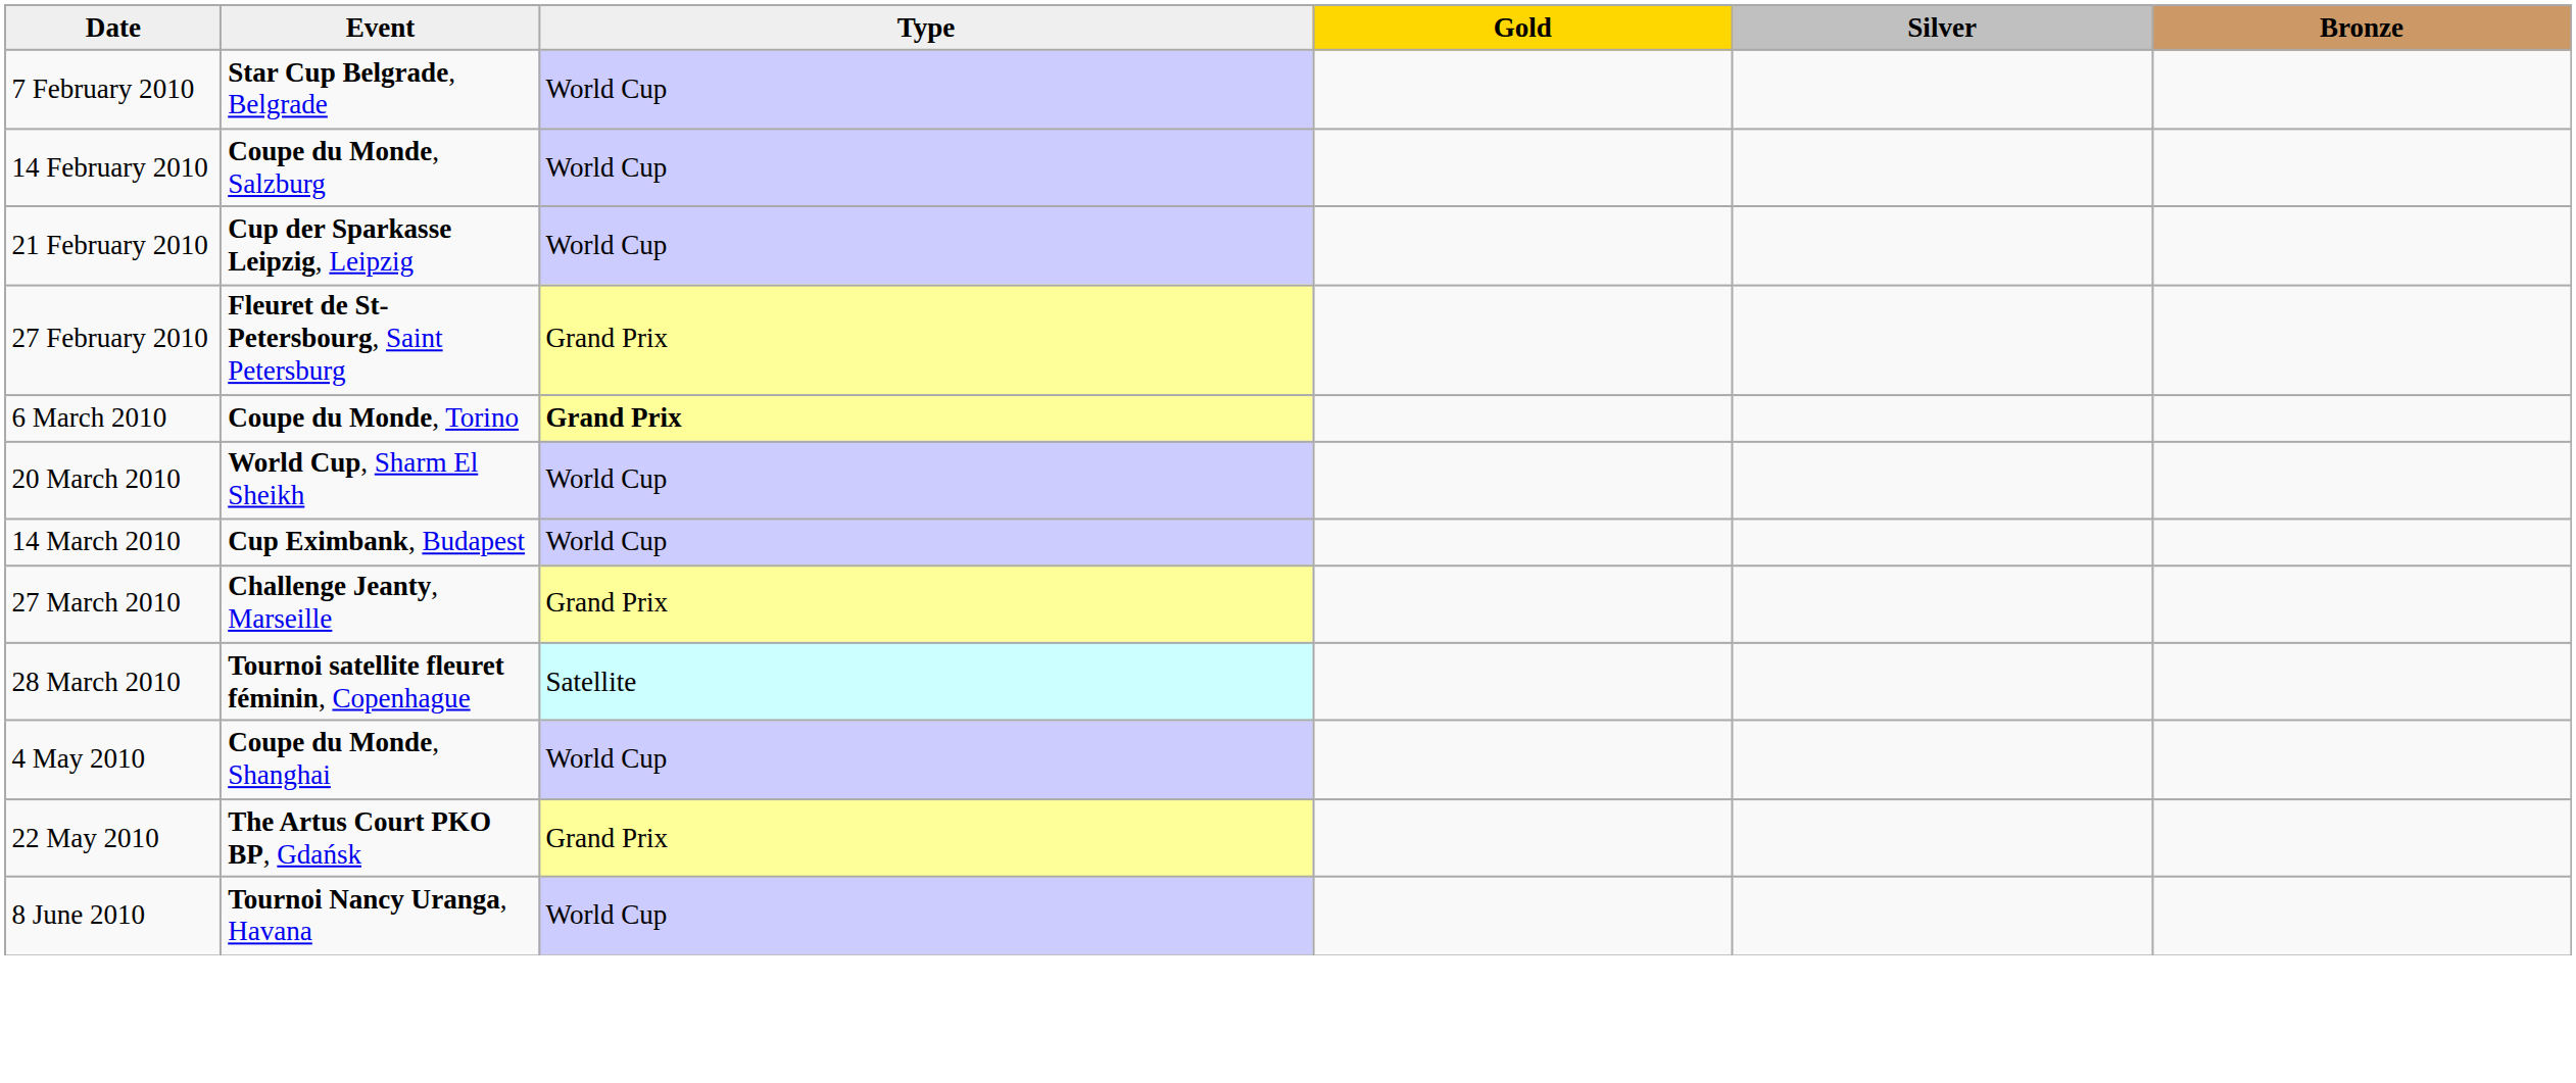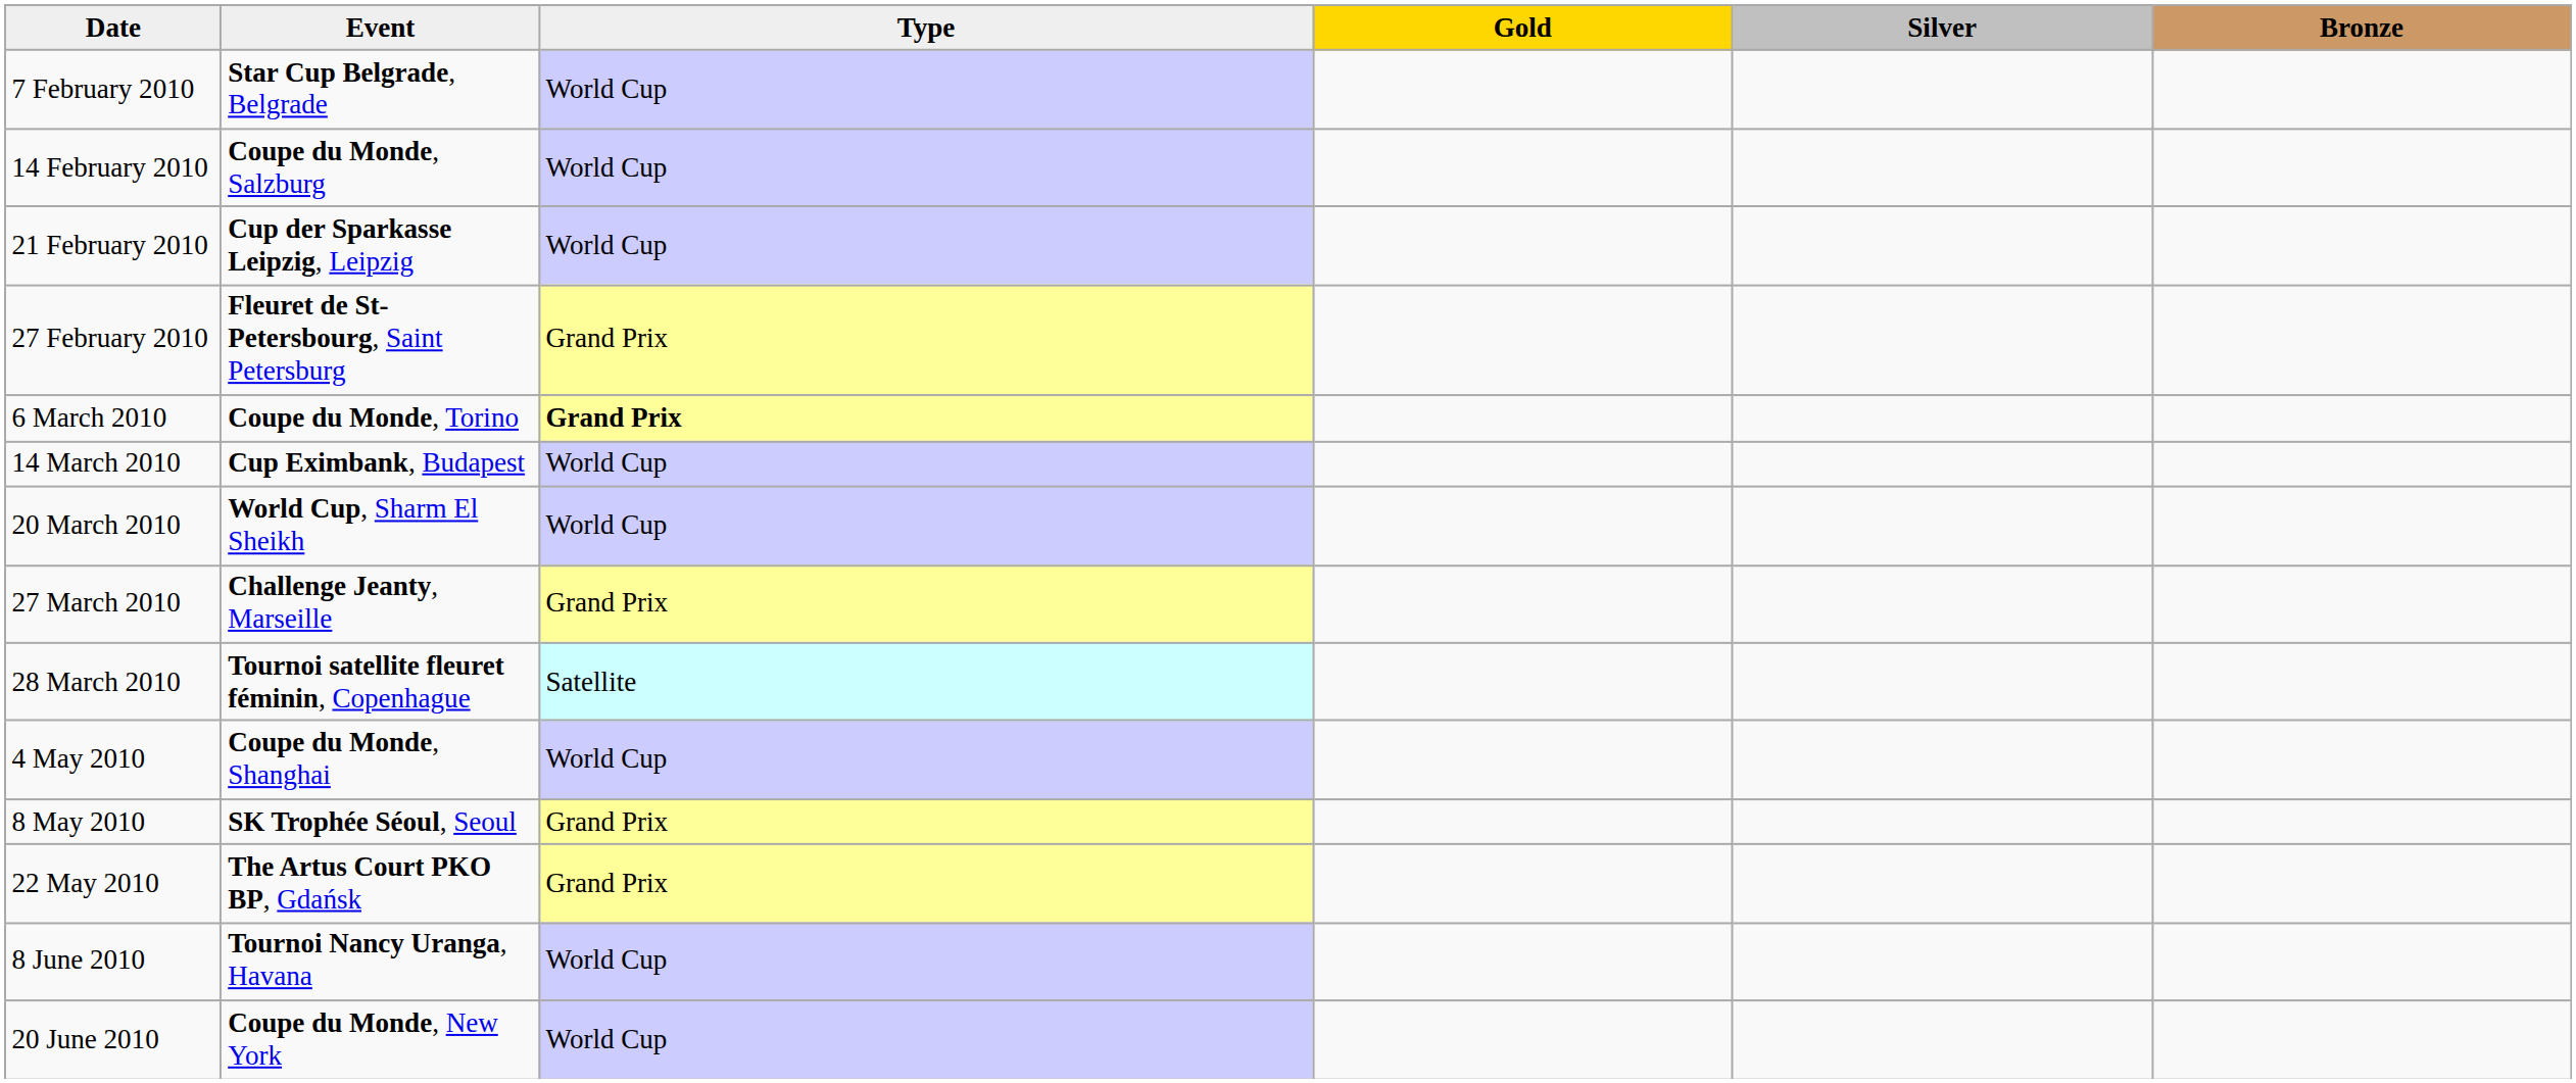rows swapped: 14 March 2010 <-> 20 March 2010
+ row: 8 May 2010 | SK Trophée Séoul, Seoul | Grand Prix
+ row: 20 June 2010 | Coupe du Monde, New York | World Cup
